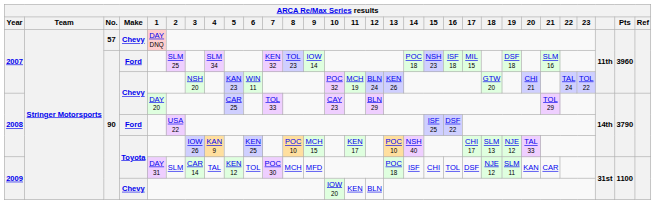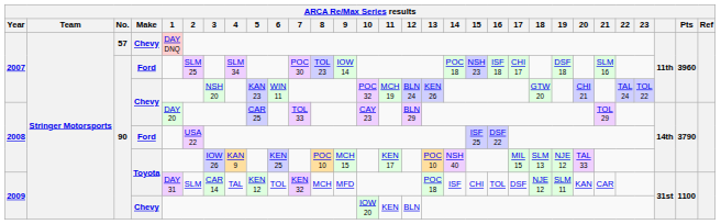2007 / Ford | 7: KEN 32 -> POC 30
2007 / Ford | 17: MIL 15 -> CHI 17
2008 / Toyota | 17: CHI 17 -> MIL 15
2009 / Toyota | 7: POC 30 -> KEN 32
